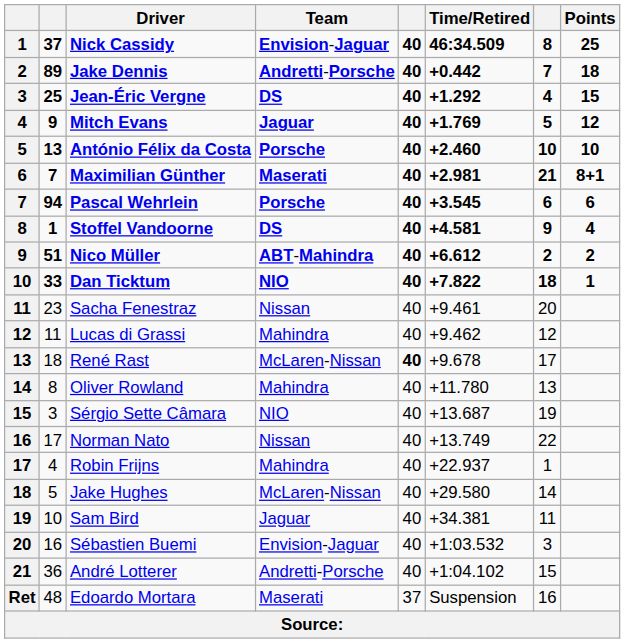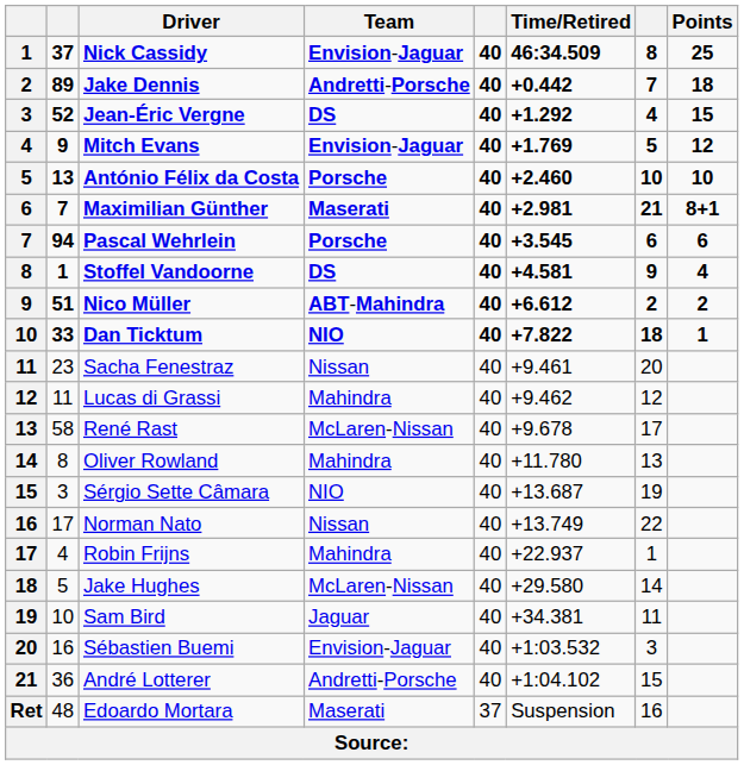Jean-Éric Vergne | column 2: 25 -> 52
Mitch Evans | Team: Jaguar -> Envision-Jaguar
René Rast | column 2: 18 -> 58
René Rast | column 5: bold -> normal
